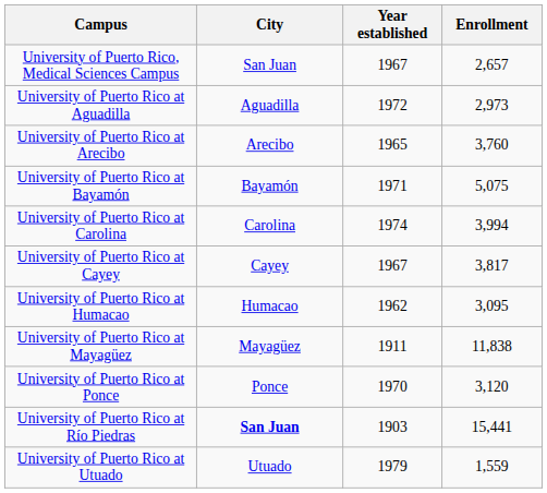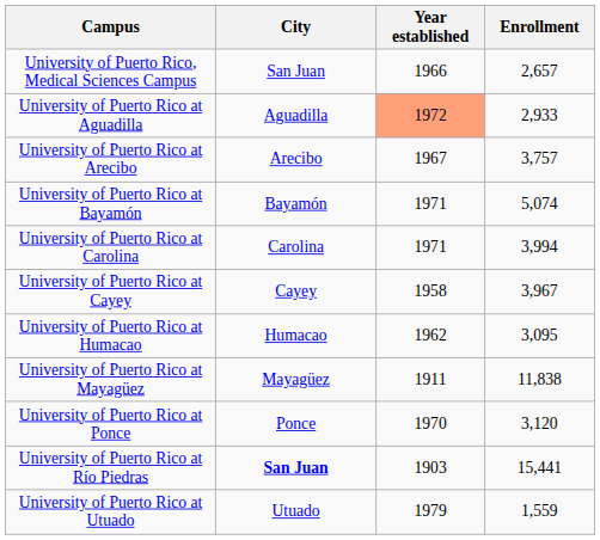University of Puerto Rico, Medical Sciences Campus | Year established: 1967 -> 1966
University of Puerto Rico at Aguadilla | Year established: no background -> lightsalmon background
University of Puerto Rico at Aguadilla | Enrollment: 2,973 -> 2,933
University of Puerto Rico at Arecibo | Year established: 1965 -> 1967
University of Puerto Rico at Arecibo | Enrollment: 3,760 -> 3,757
University of Puerto Rico at Bayamón | Enrollment: 5,075 -> 5,074
University of Puerto Rico at Carolina | Year established: 1974 -> 1971
University of Puerto Rico at Cayey | Year established: 1967 -> 1958
University of Puerto Rico at Cayey | Enrollment: 3,817 -> 3,967
